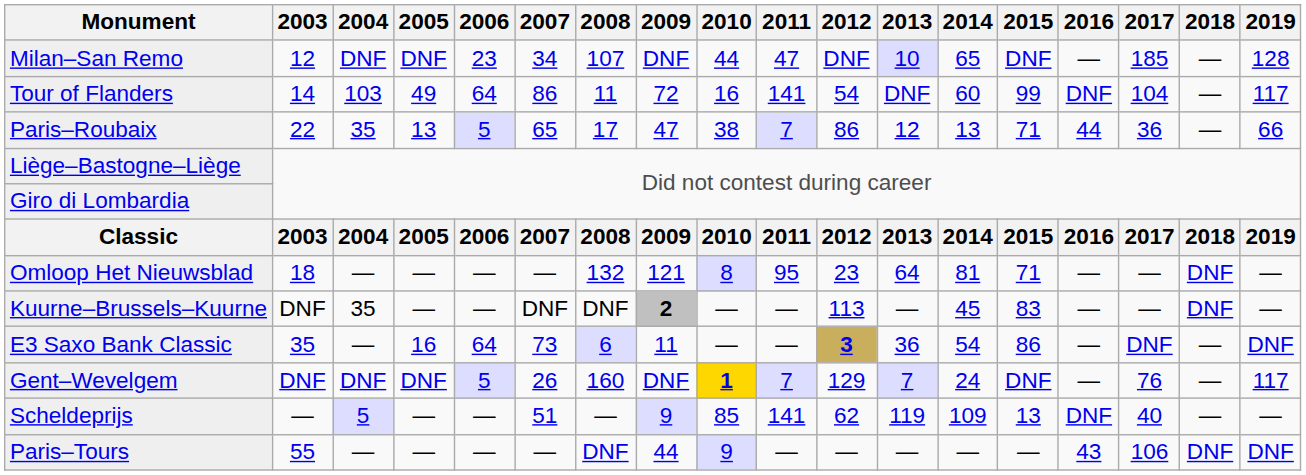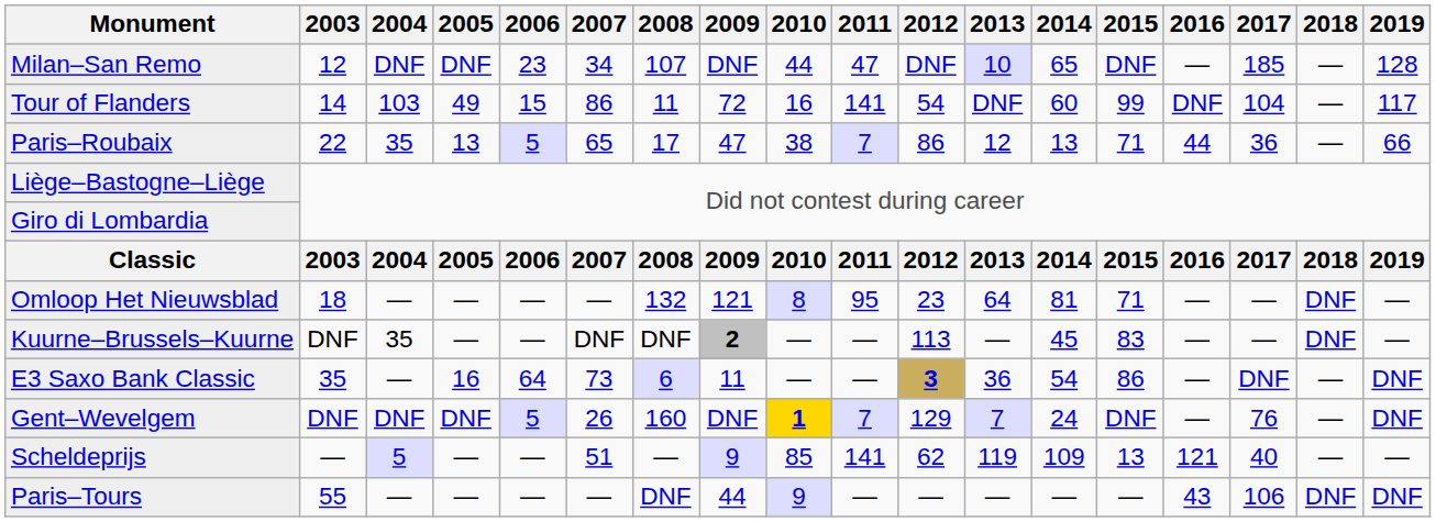Tour of Flanders | 2006: 64 -> 15
Gent–Wevelgem | 2019: 117 -> DNF
Scheldeprijs | 2016: DNF -> 121
